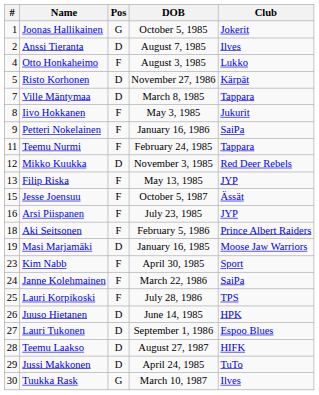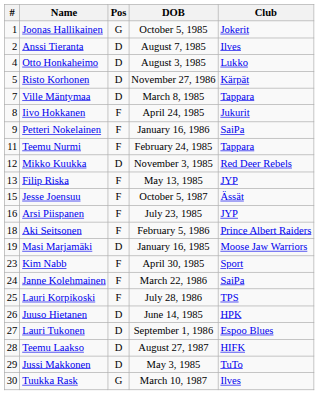Otto Honkaheimo | Pos: F -> D
Iivo Hokkanen | DOB: May 3, 1985 -> April 24, 1985
Jussi Makkonen | DOB: April 24, 1985 -> May 3, 1985
